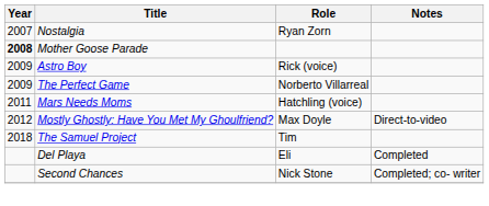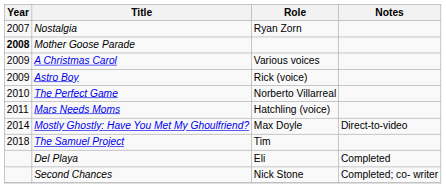+ row: 2009 | A Christmas Carol | Various voices
The Perfect Game | Year: 2009 -> 2010
Mostly Ghostly: Have You Met My Ghoulfriend? | Year: 2012 -> 2014
